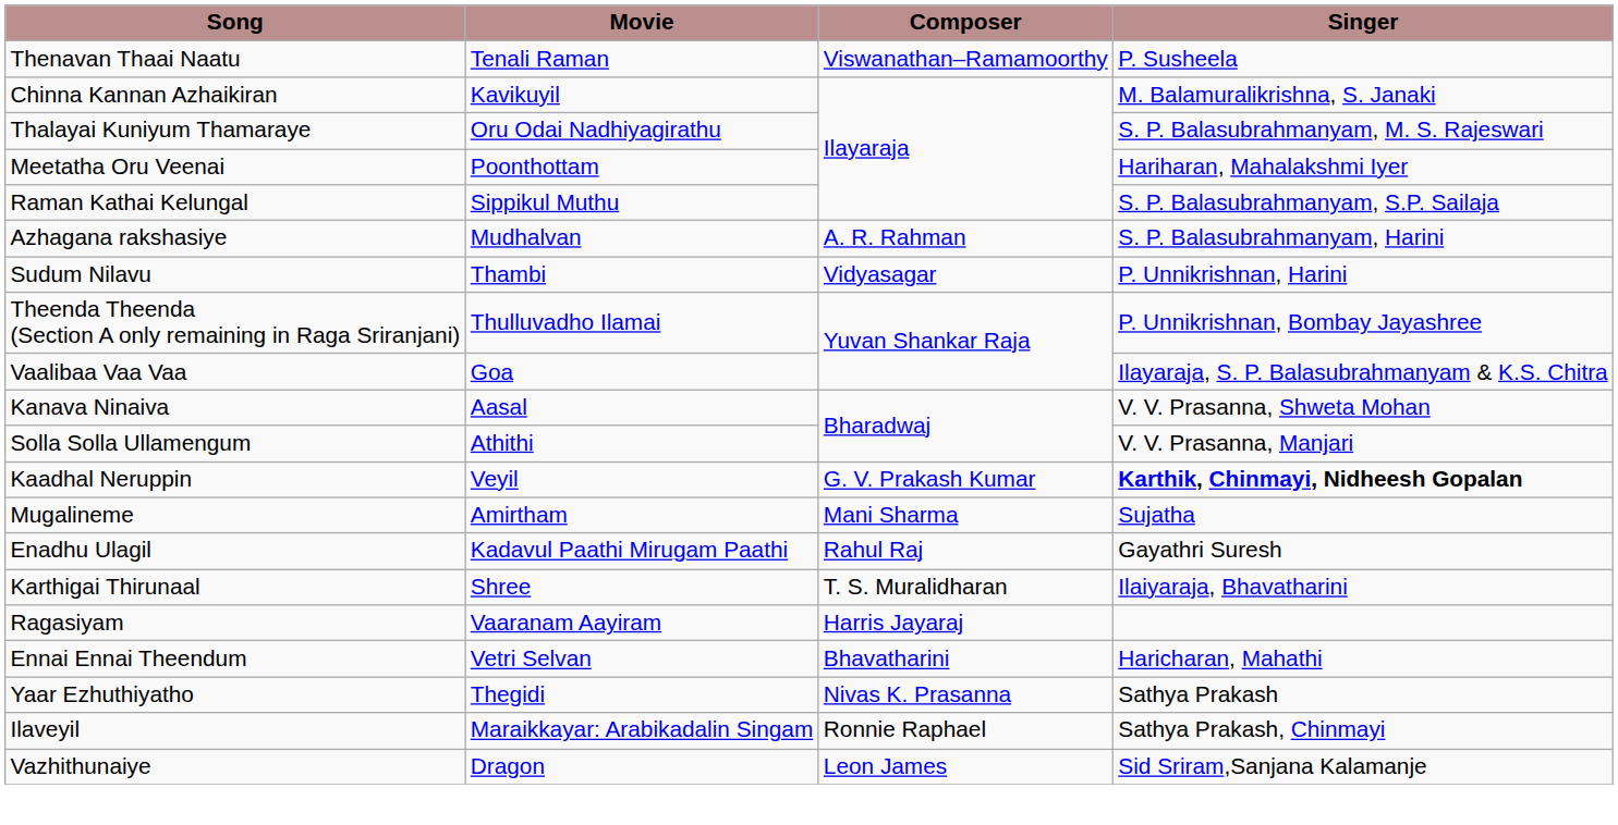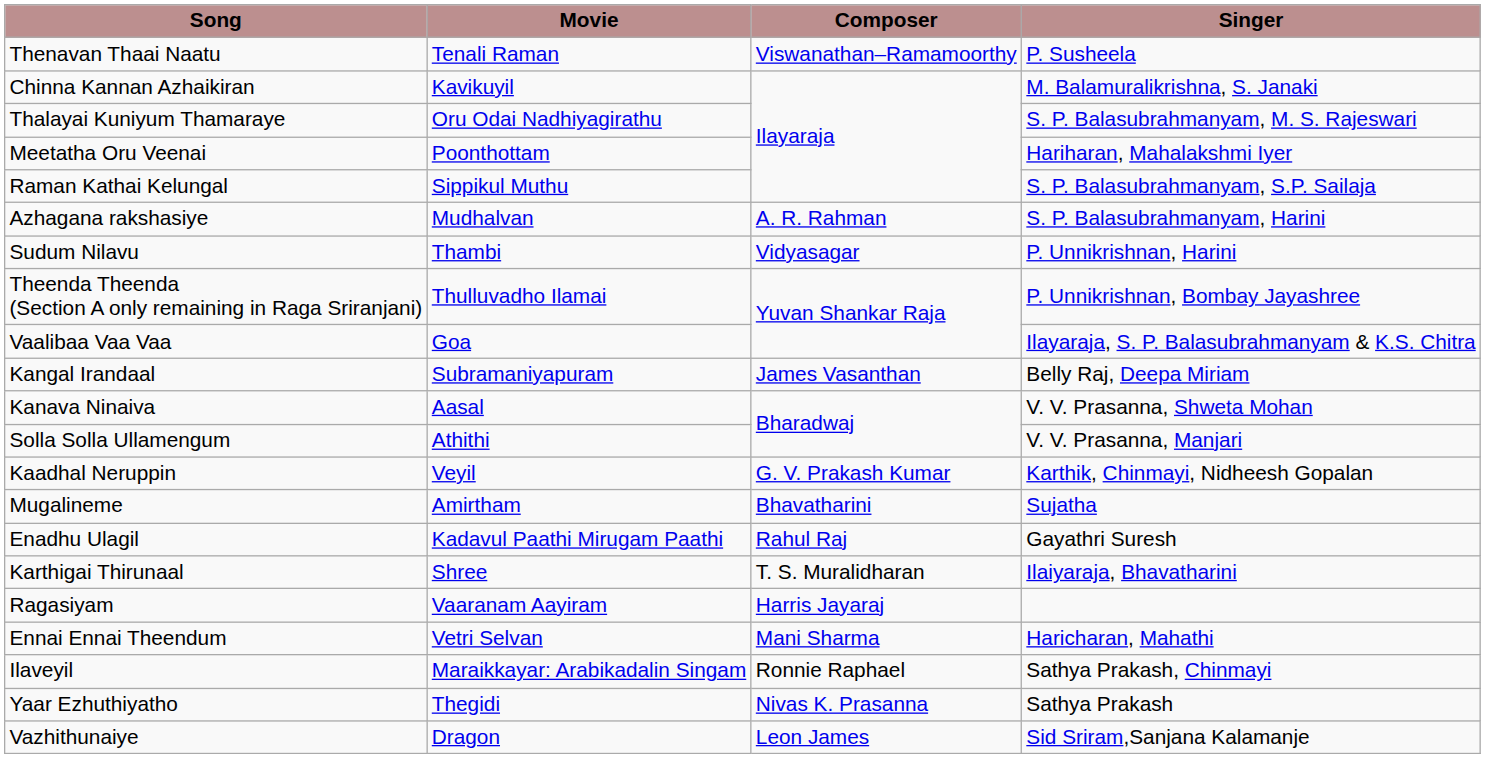+ row: Kangal Irandaal | Subramaniyapuram | James Vasanthan | Belly Raj, Deepa Miriam
Kaadhal Neruppin | Singer: bold -> normal
Mugalineme | Composer: Mani Sharma -> Bhavatharini
Ennai Ennai Theendum | Composer: Bhavatharini -> Mani Sharma
rows swapped: Yaar Ezhuthiyatho <-> Ilaveyil
